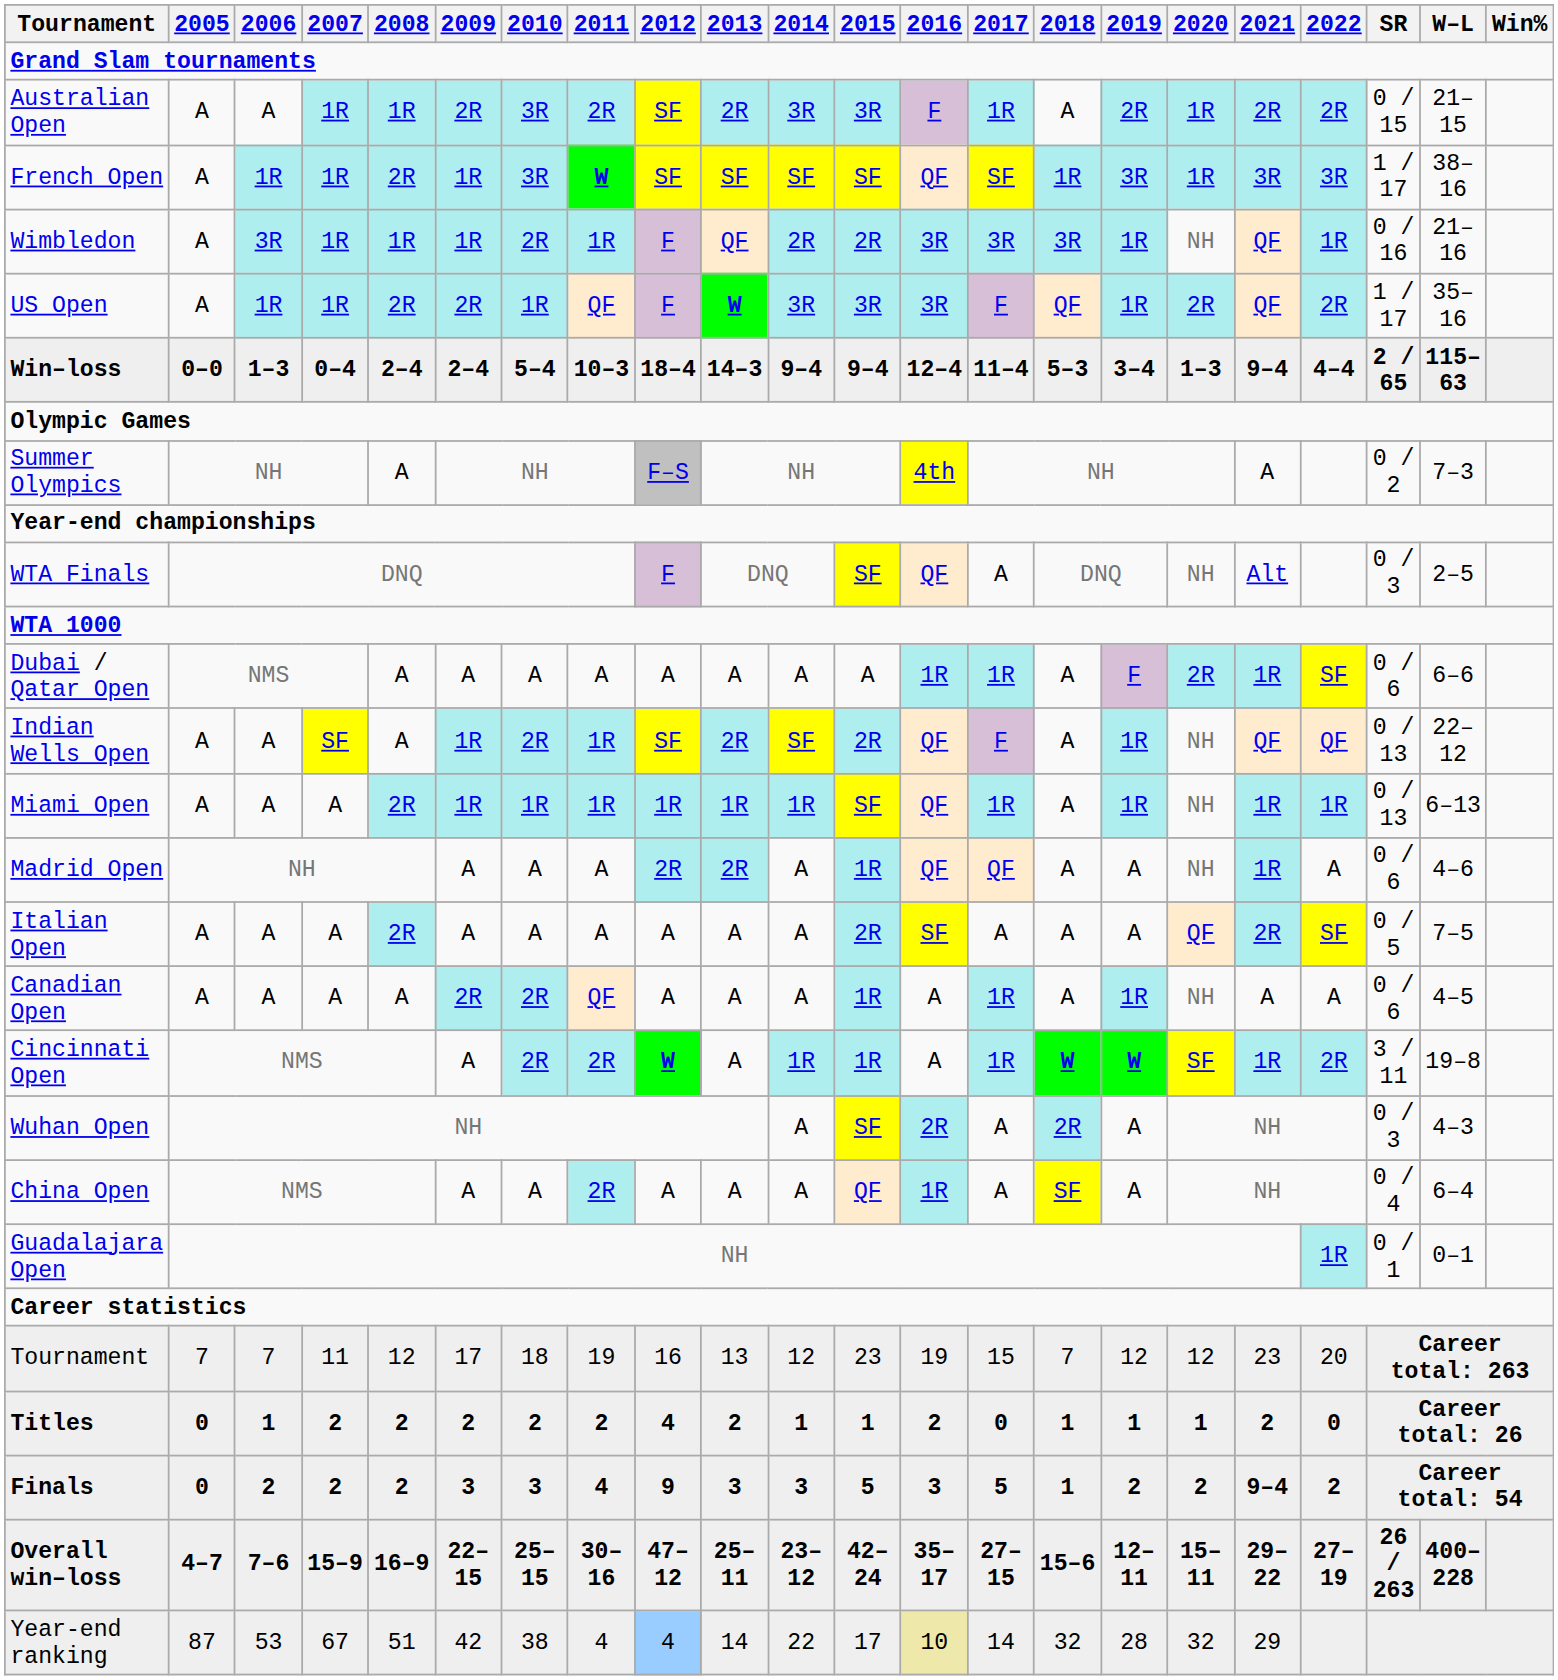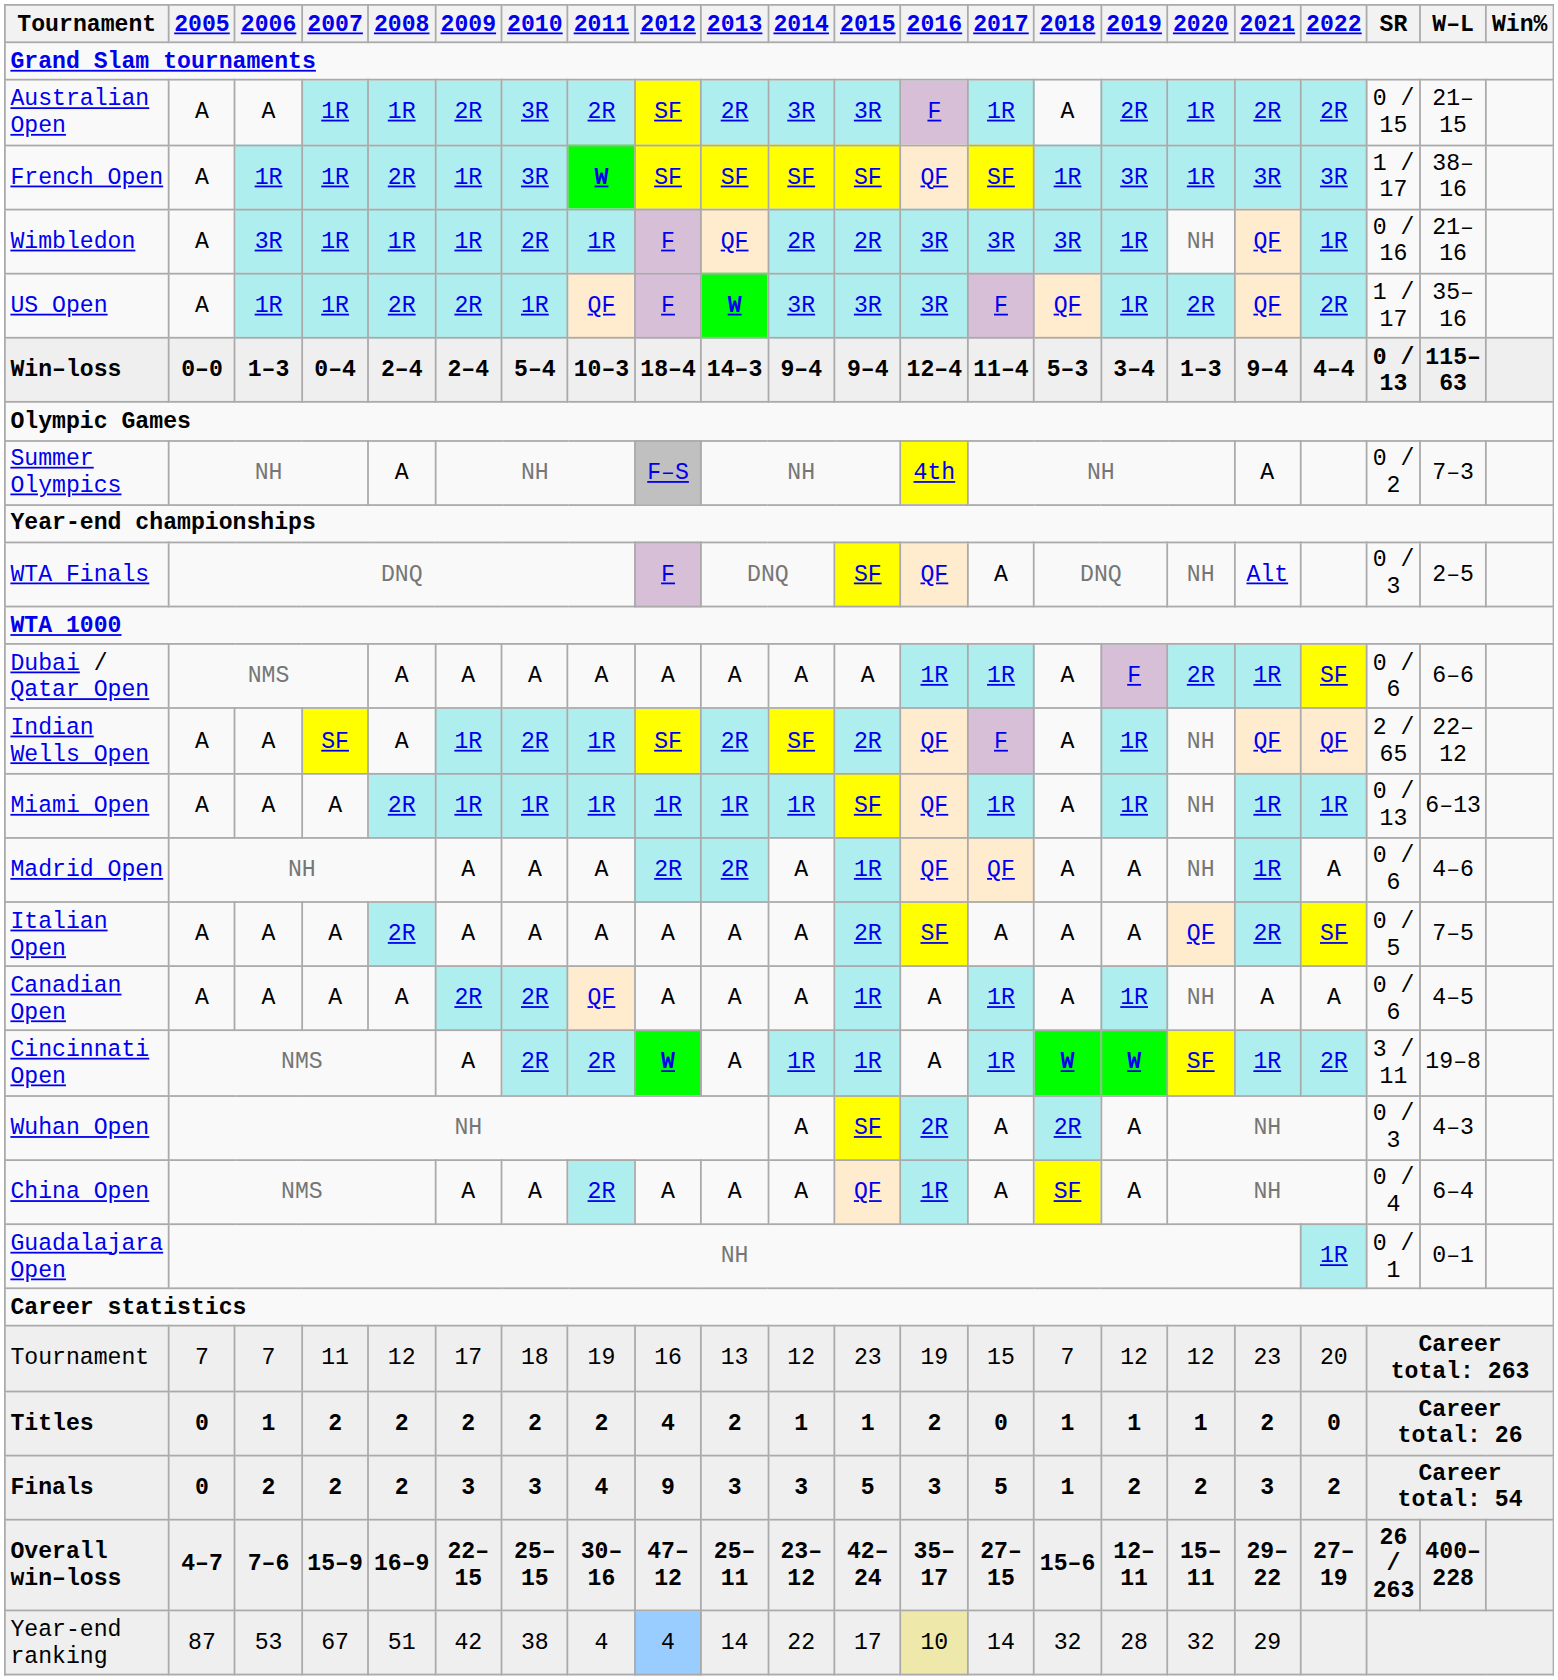Win–loss | SR: 2 / 65 -> 0 / 13
Indian Wells Open | SR: 0 / 13 -> 2 / 65
Finals | 2021: 9–4 -> 3
